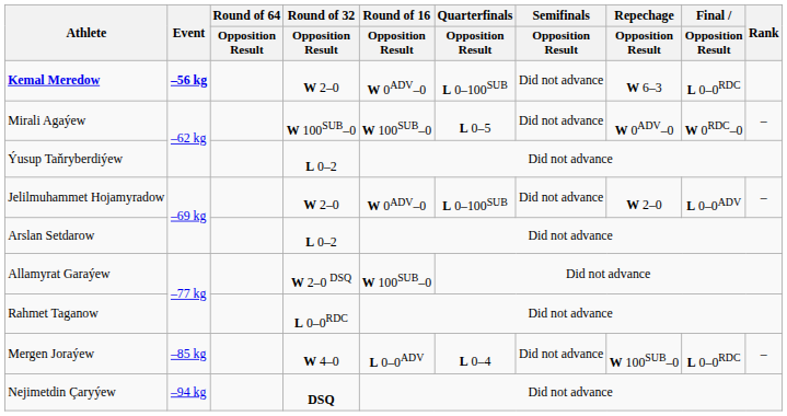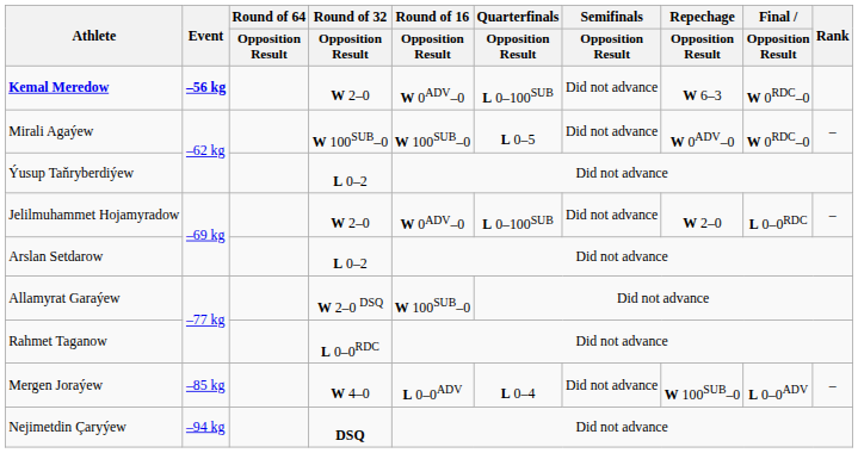Kemal Meredow | Final / Opposition Result: L 0–0RDC -> W 0RDC–0
Jelilmuhammet Hojamyradow | Final / Opposition Result: L 0–0ADV -> L 0–0RDC
Mergen Joraýew | Final / Opposition Result: L 0–0RDC -> L 0–0ADV
